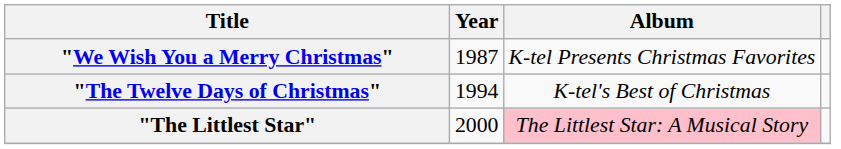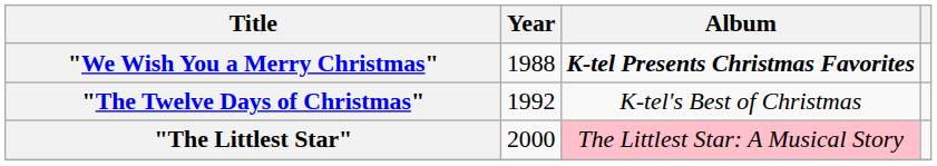"We Wish You a Merry Christmas" | Year: 1987 -> 1988
"We Wish You a Merry Christmas" | Album: normal -> bold
"The Twelve Days of Christmas" | Year: 1994 -> 1992
